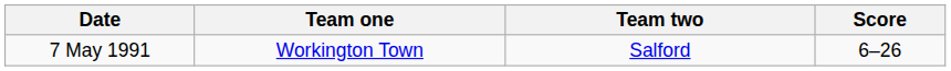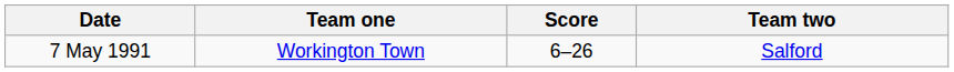columns swapped: Score <-> Team two
